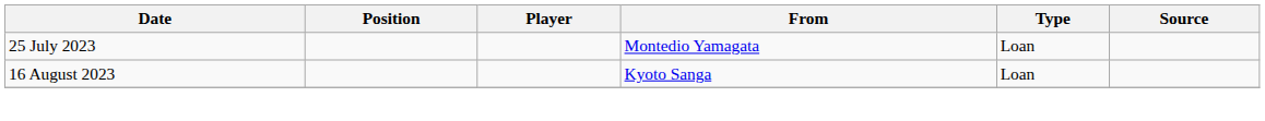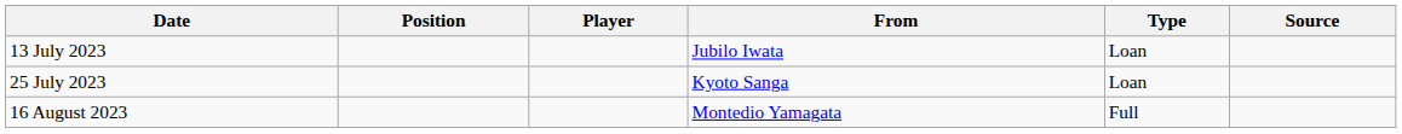+ row: 13 July 2023 | Jubilo Iwata | Loan
25 July 2023 | From: Montedio Yamagata -> Kyoto Sanga
16 August 2023 | From: Kyoto Sanga -> Montedio Yamagata
16 August 2023 | Type: Loan -> Full
